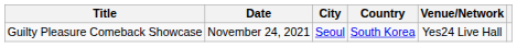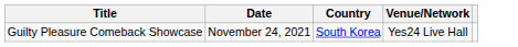- column: City | Seoul
